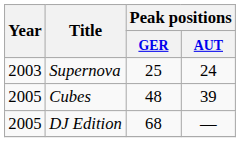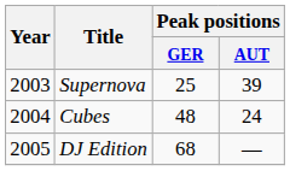Supernova | Peak positions / AUT: 24 -> 39
Cubes | Year: 2005 -> 2004
Cubes | Peak positions / AUT: 39 -> 24
